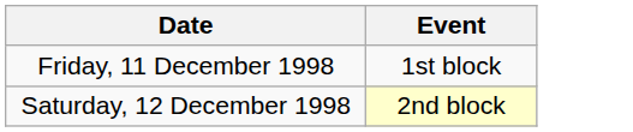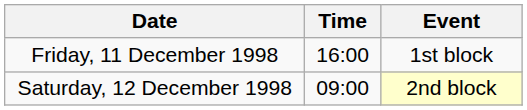+ column: Time | 16:00 | 09:00
